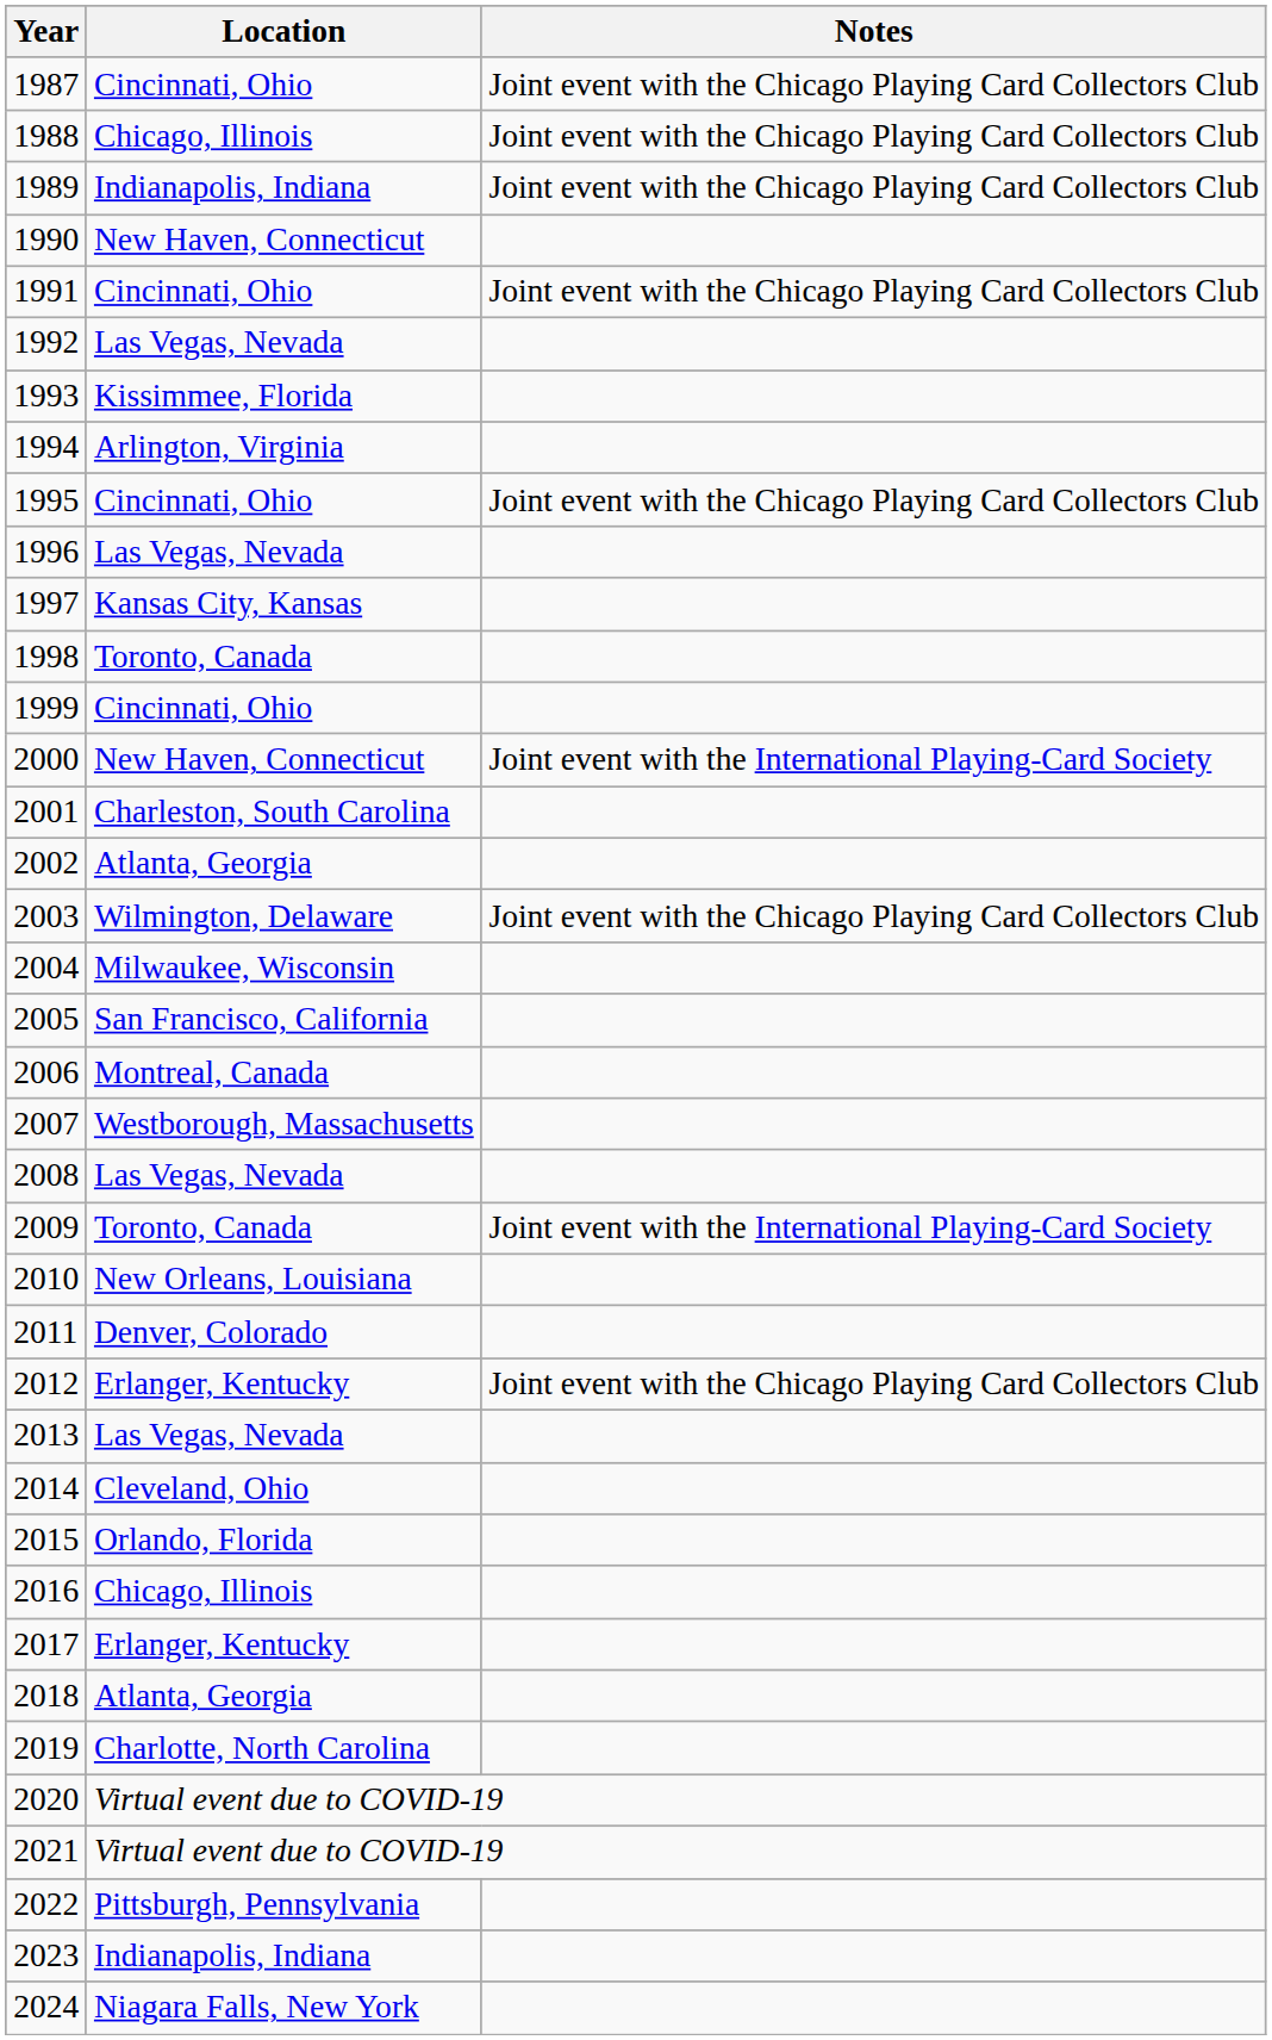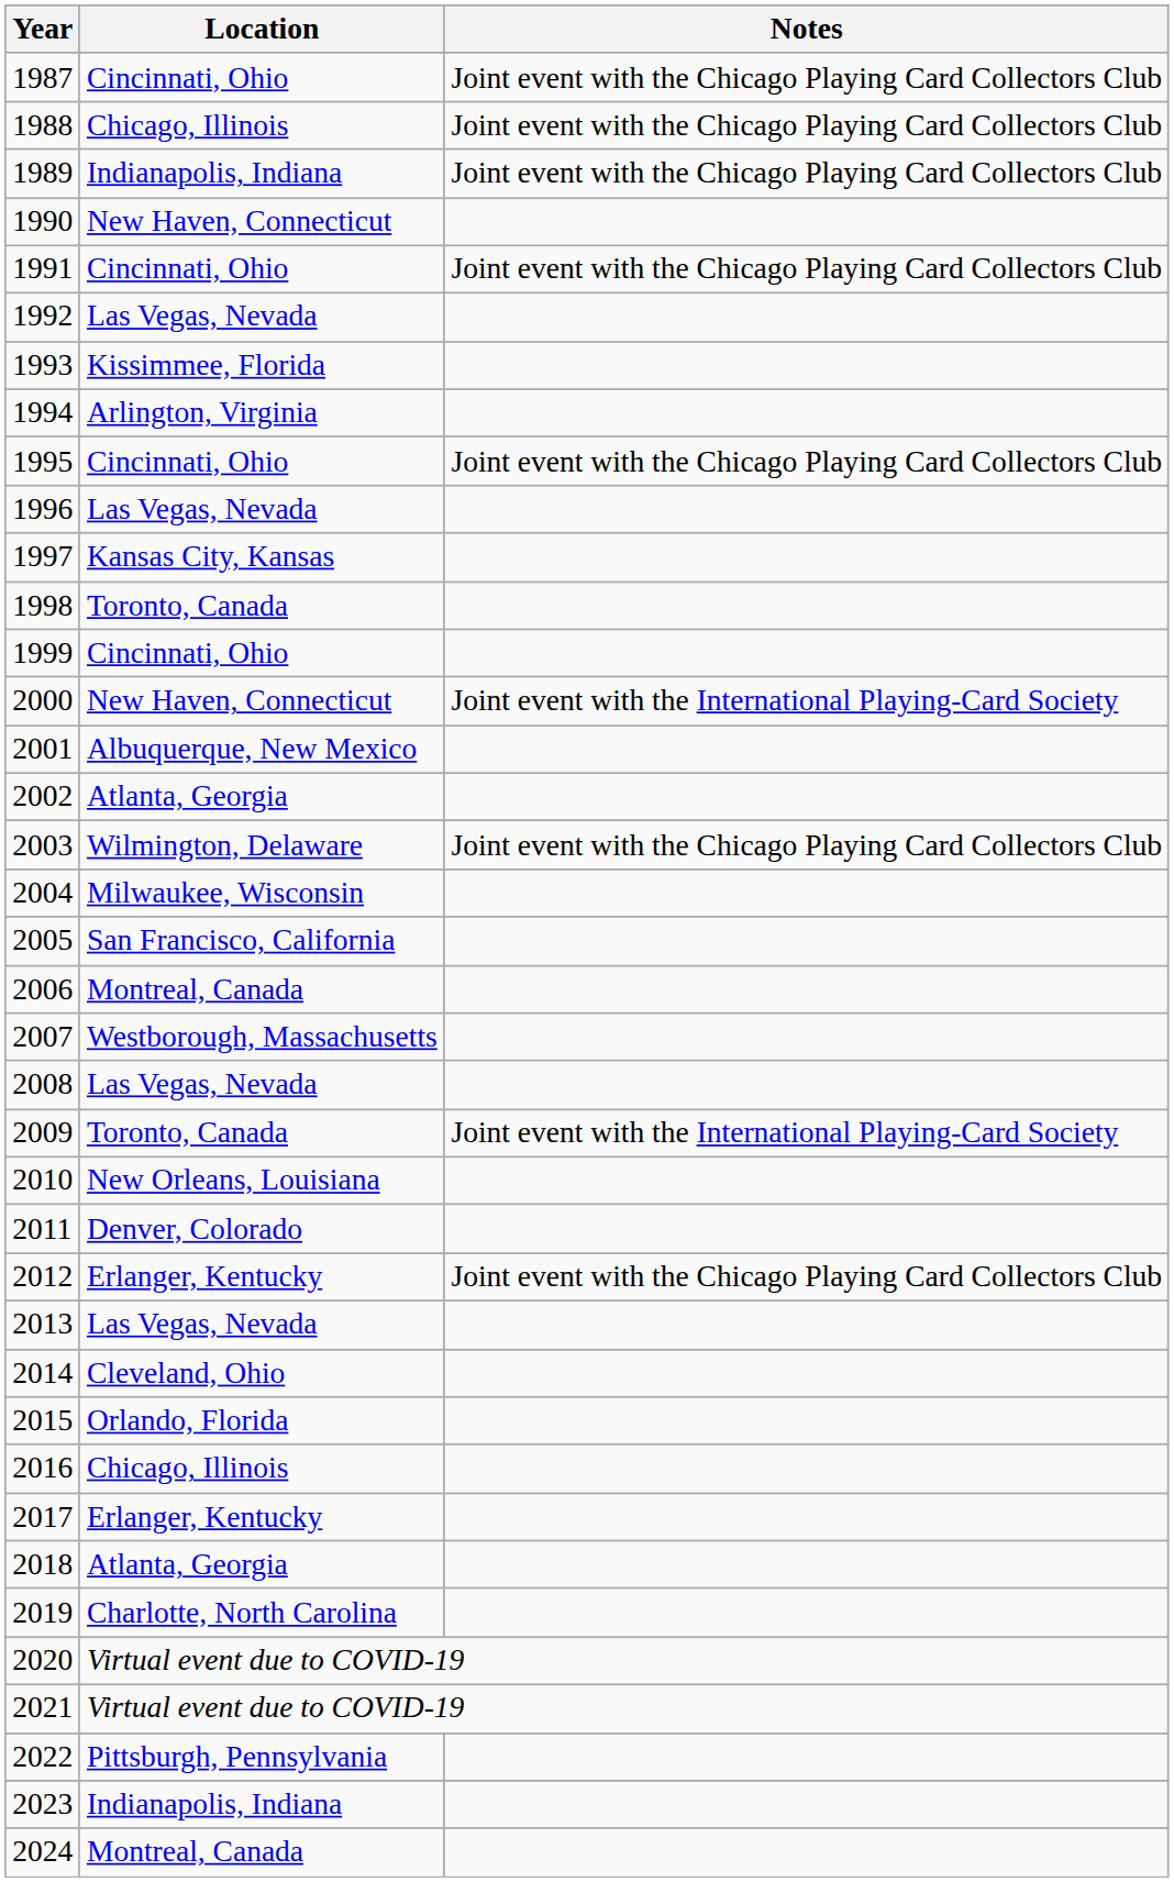2001 | Location: Charleston, South Carolina -> Albuquerque, New Mexico
2024 | Location: Niagara Falls, New York -> Montreal, Canada
